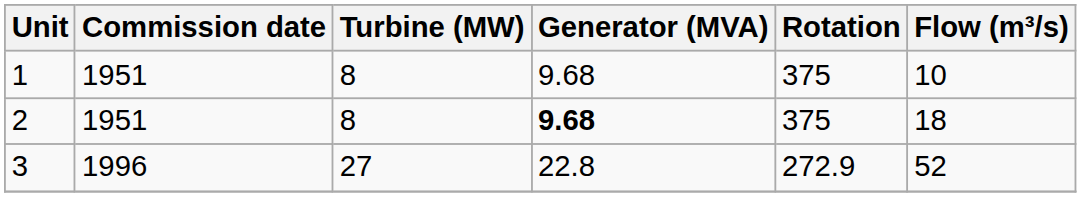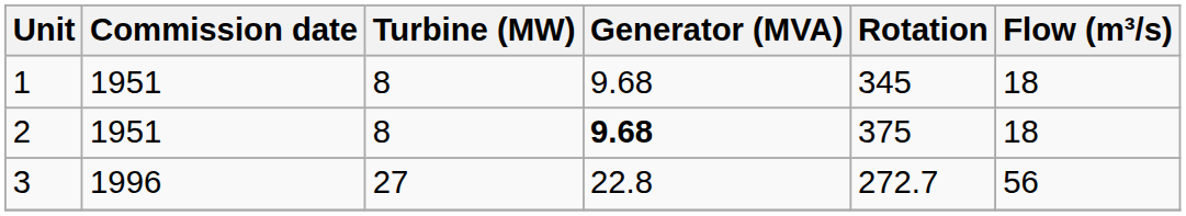1 | Rotation: 375 -> 345
1 | Flow (m³/s): 10 -> 18
3 | Rotation: 272.9 -> 272.7
3 | Flow (m³/s): 52 -> 56
